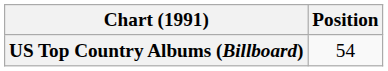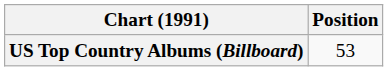US Top Country Albums (Billboard) | Position: 54 -> 53
